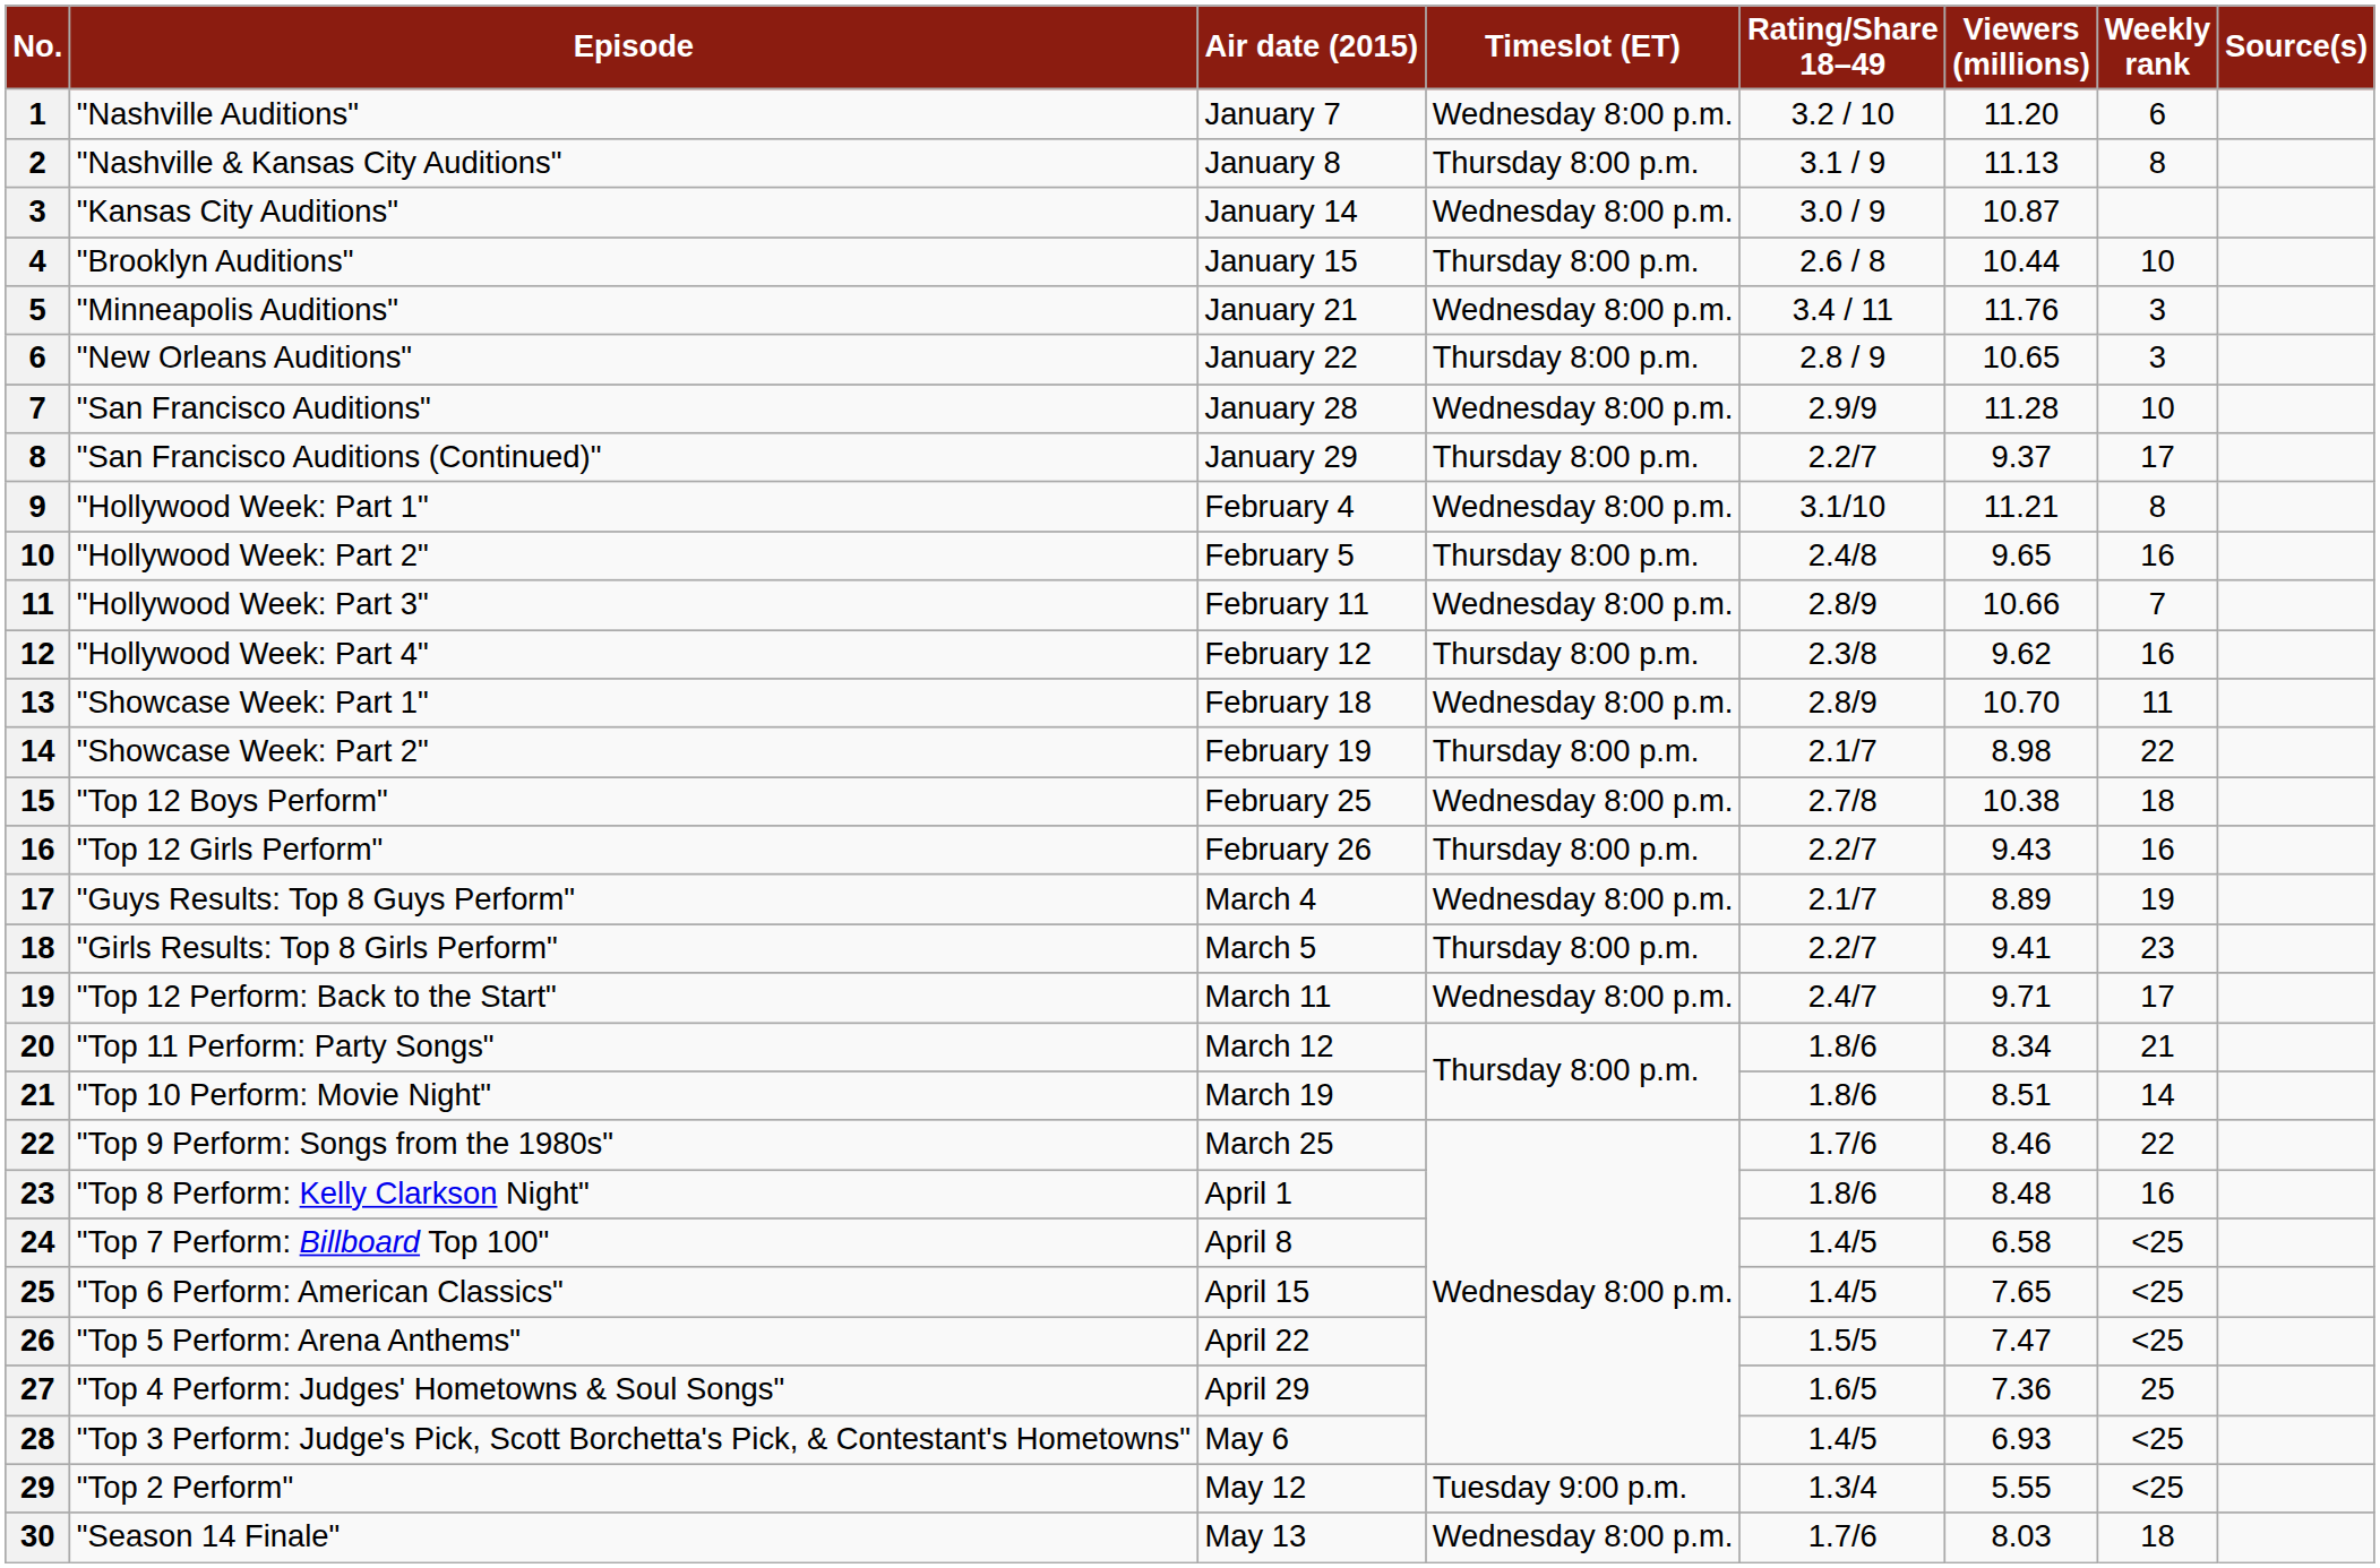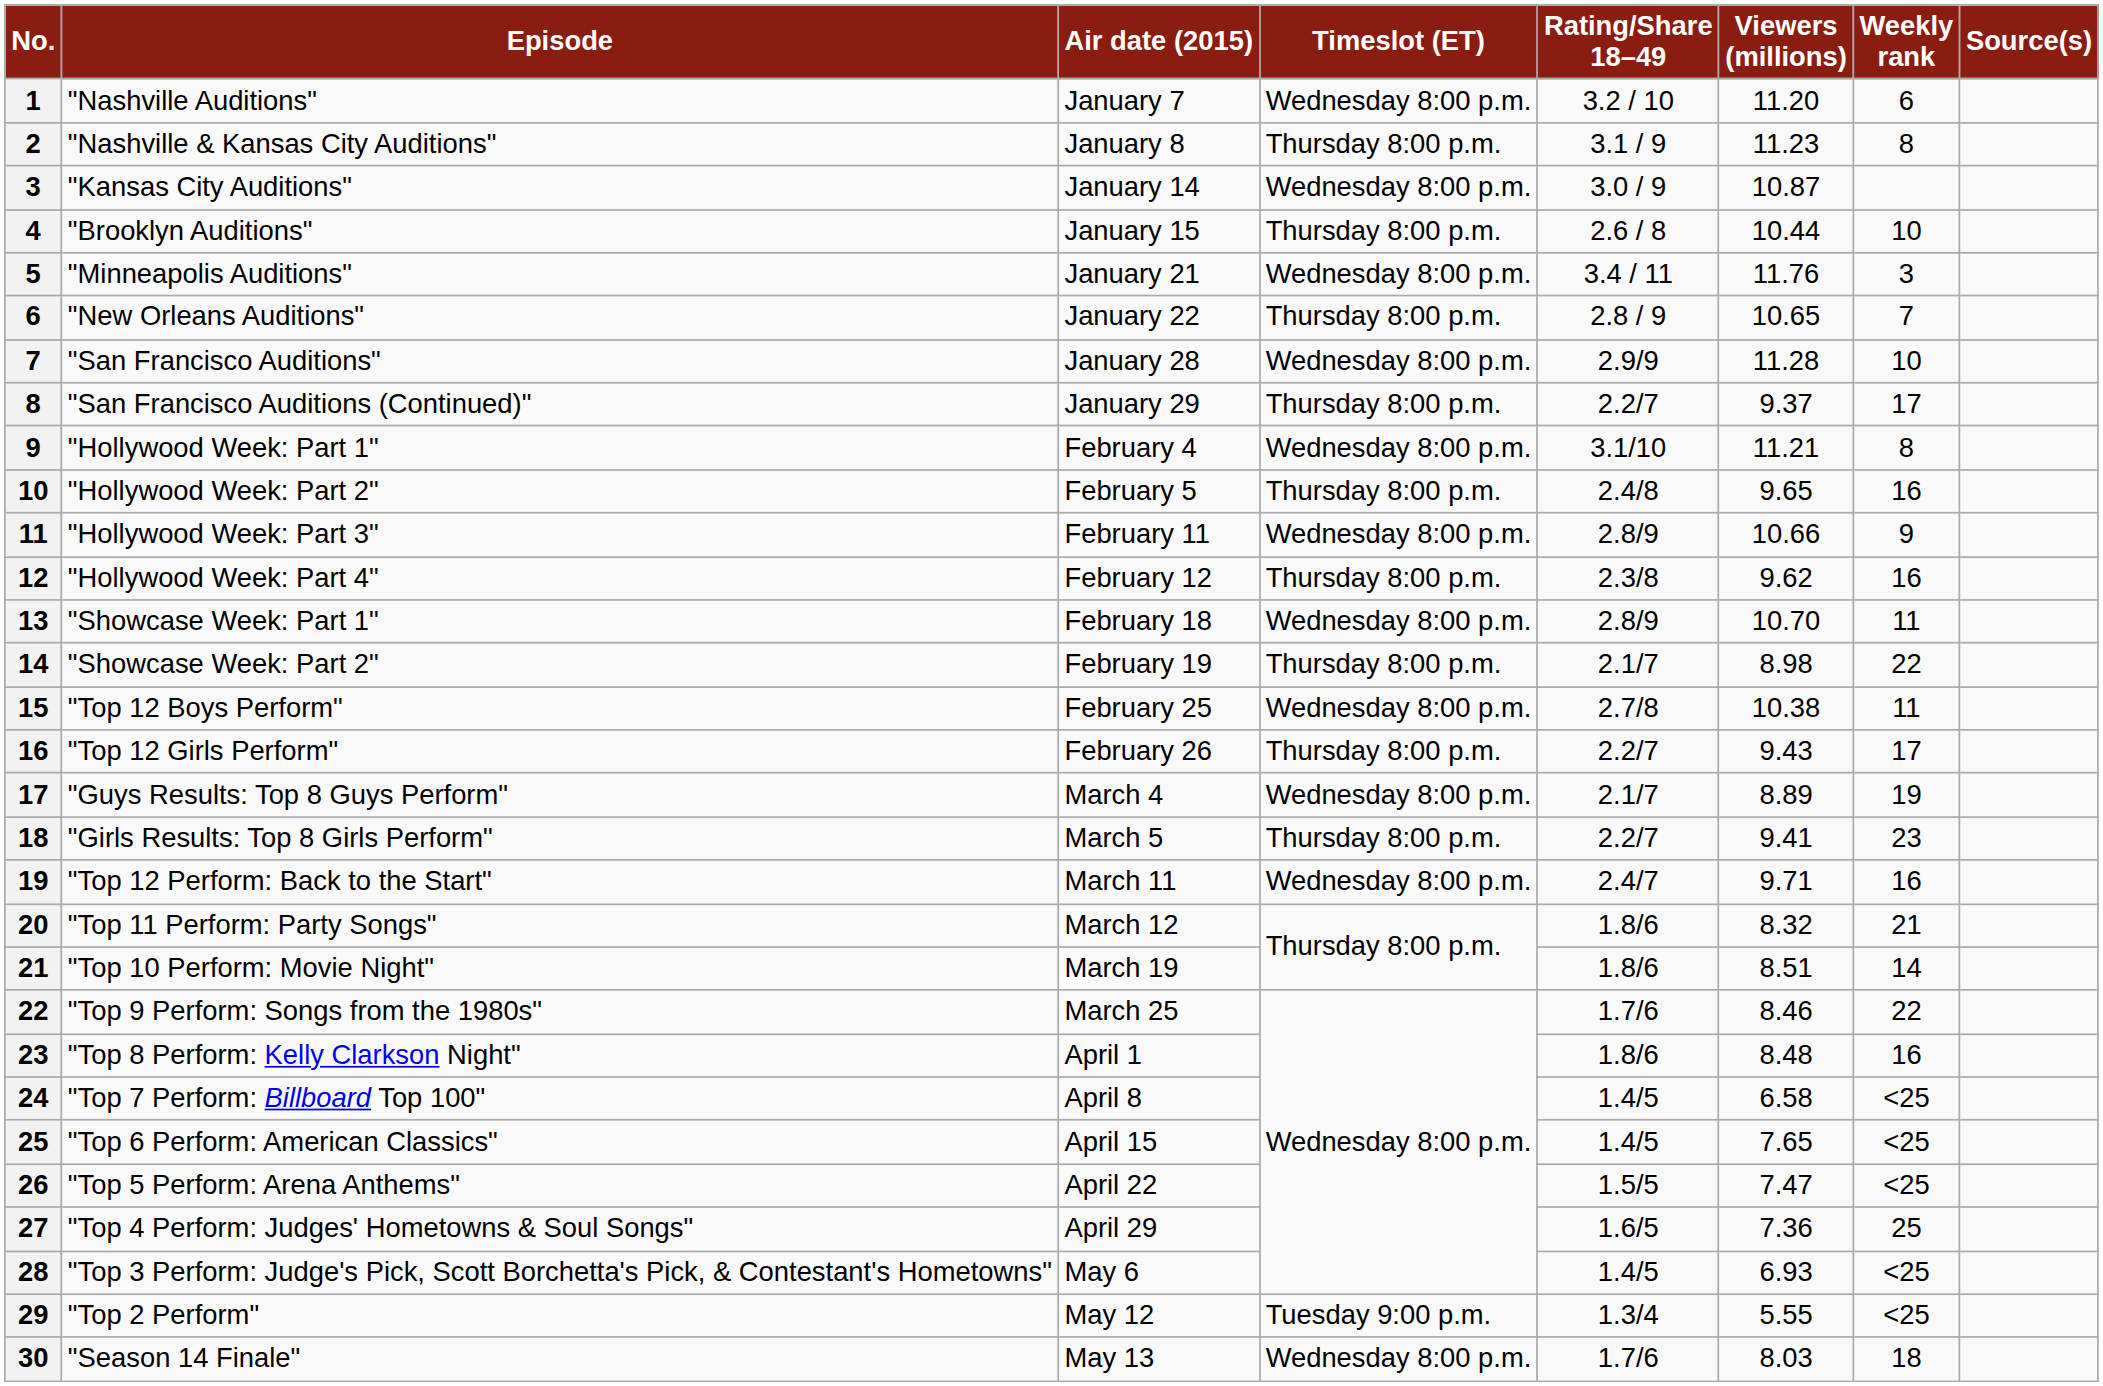"Nashville & Kansas City Auditions" | Viewers (millions): 11.13 -> 11.23
"New Orleans Auditions" | Weekly rank: 3 -> 7
"Hollywood Week: Part 3" | Weekly rank: 7 -> 9
"Top 12 Boys Perform" | Weekly rank: 18 -> 11
"Top 12 Girls Perform" | Weekly rank: 16 -> 17
"Top 12 Perform: Back to the Start" | Weekly rank: 17 -> 16
"Top 11 Perform: Party Songs" | Viewers (millions): 8.34 -> 8.32
